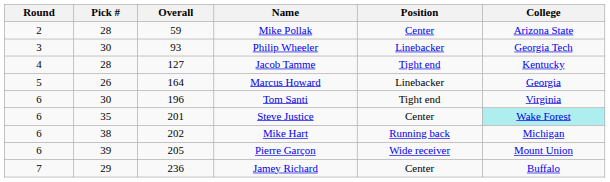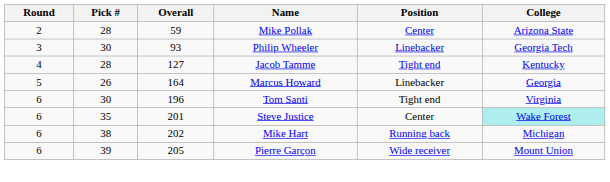- row: 7 | 29 | 236 | Jamey Richard | Center | Buffalo
